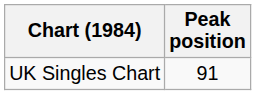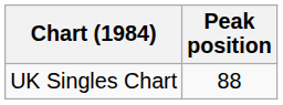UK Singles Chart | Peak position: 91 -> 88
